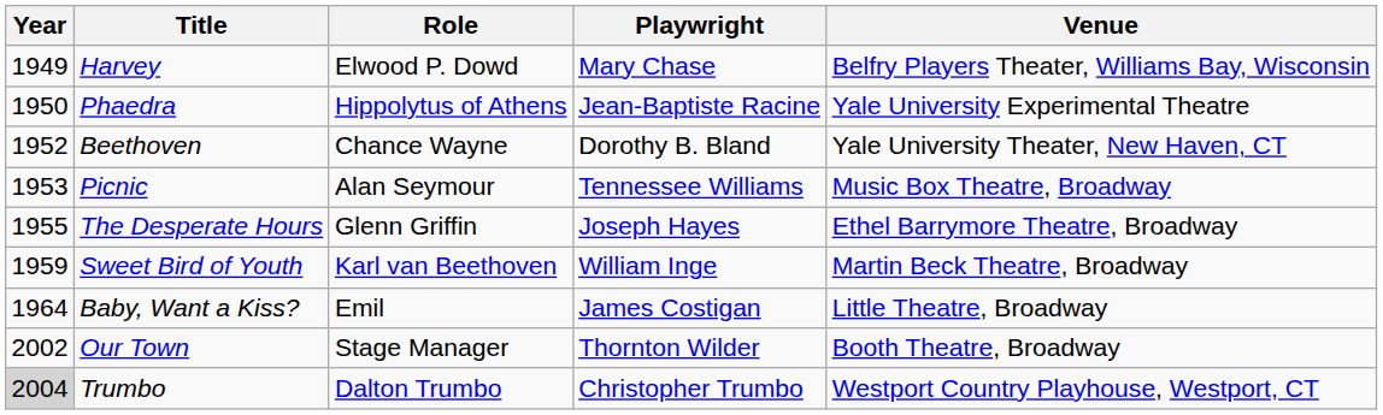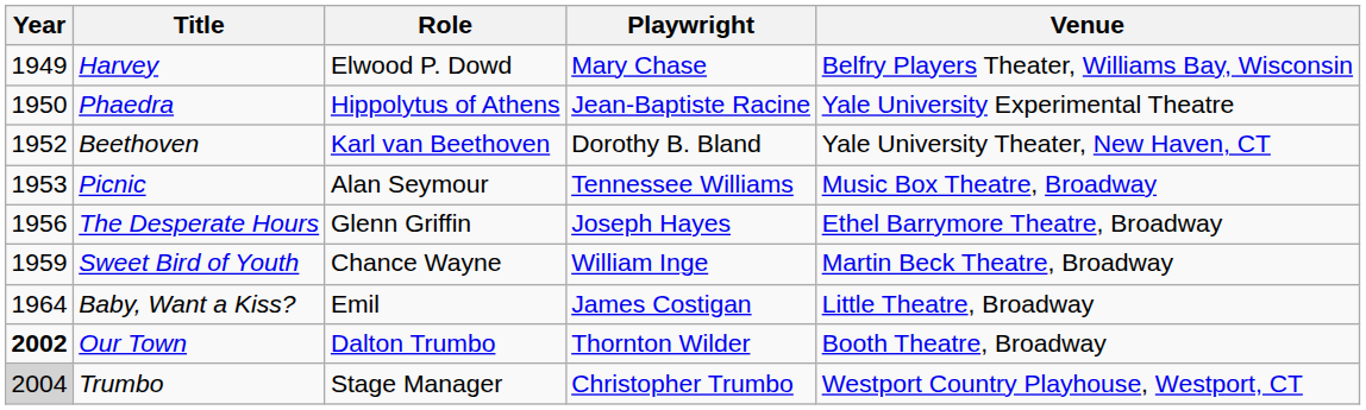Beethoven | Role: Chance Wayne -> Karl van Beethoven
The Desperate Hours | Year: 1955 -> 1956
Sweet Bird of Youth | Role: Karl van Beethoven -> Chance Wayne
Our Town | Year: normal -> bold
Our Town | Role: Stage Manager -> Dalton Trumbo
Trumbo | Role: Dalton Trumbo -> Stage Manager
